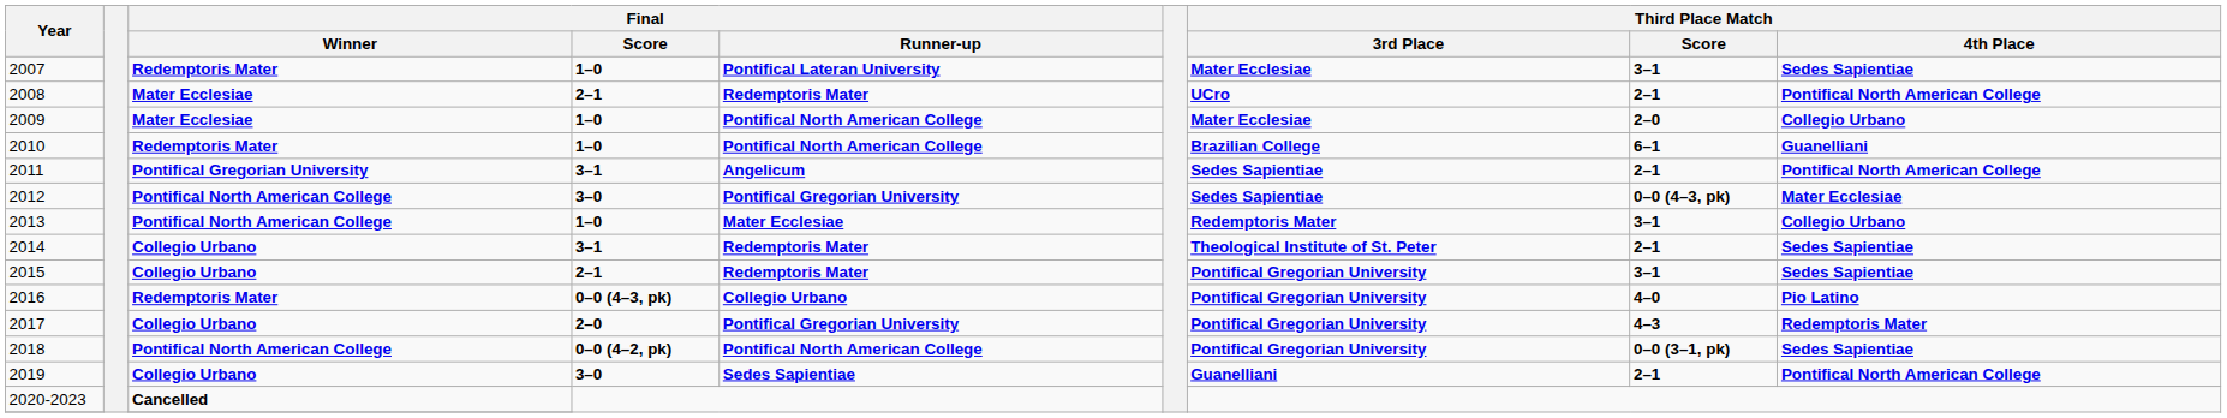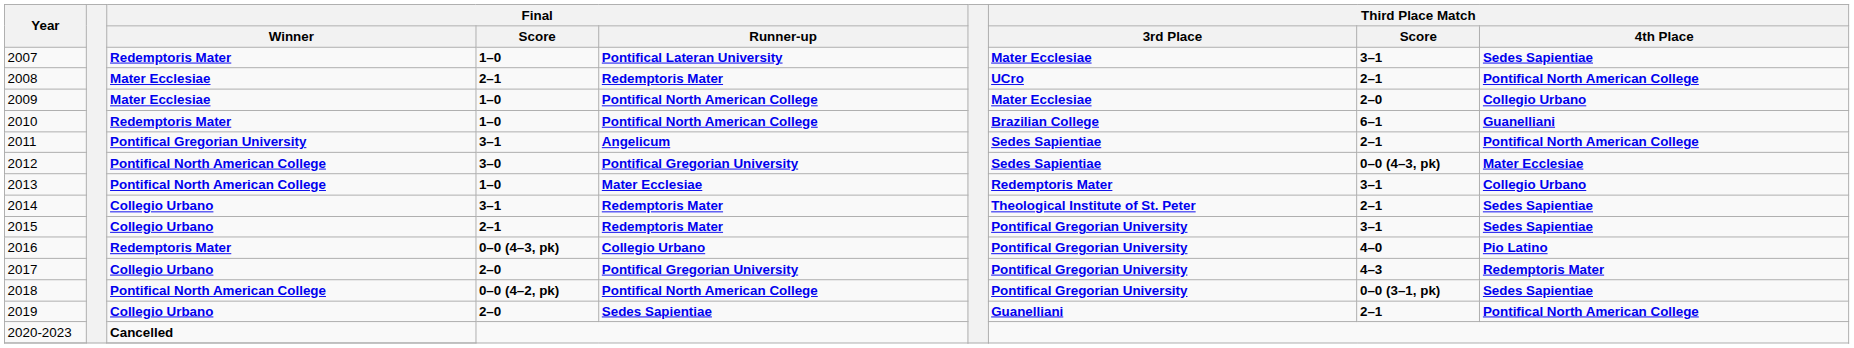2019 | Final / Score: 3–0 -> 2–0
